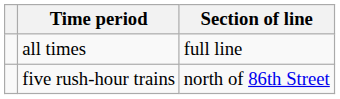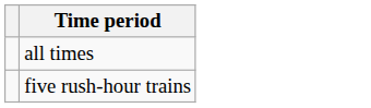- column: Section of line | full line | north of 86th Street
